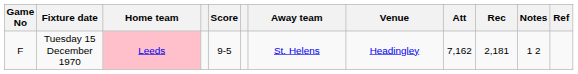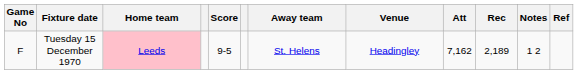Tuesday 15 December 1970 | Rec: 2,181 -> 2,189
